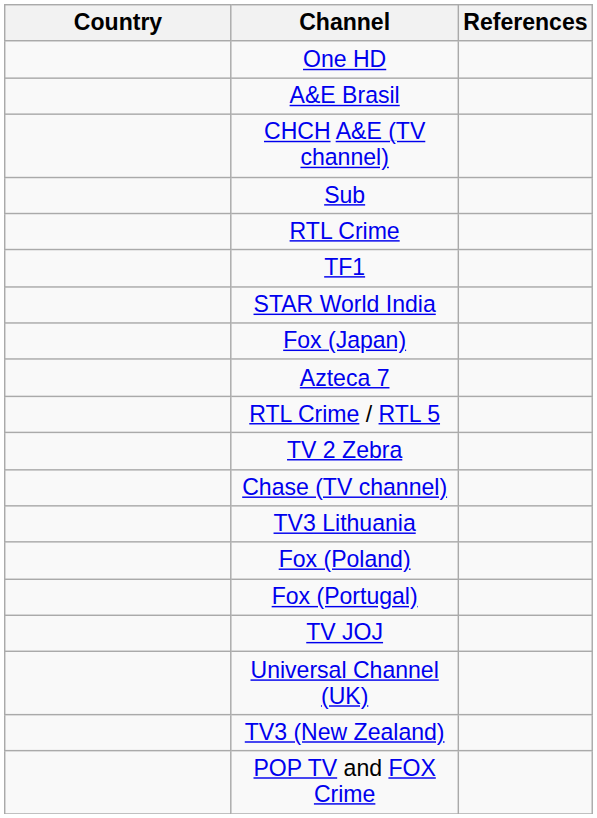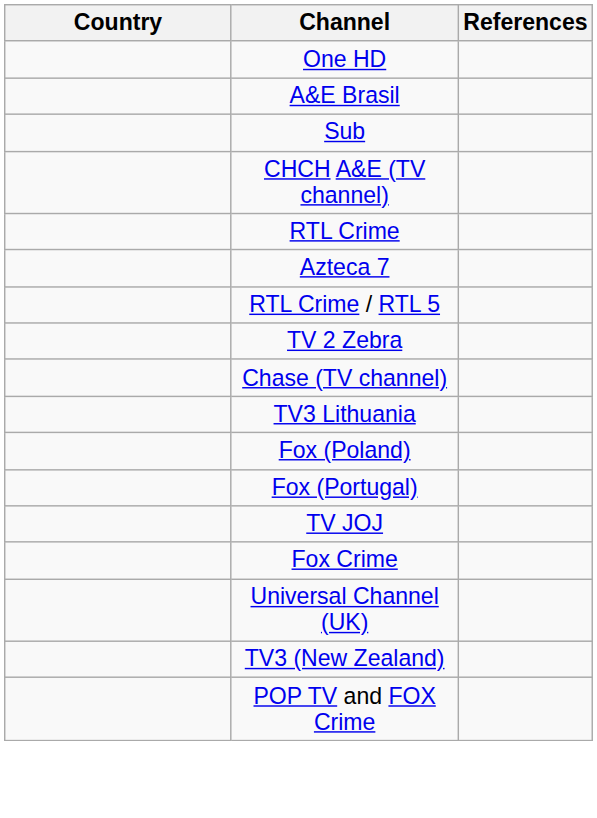rows swapped: CHCH A&E (TV channel) <-> Sub
- row: TF1
- row: STAR World India
- row: Fox (Japan)
+ row: Fox Crime
